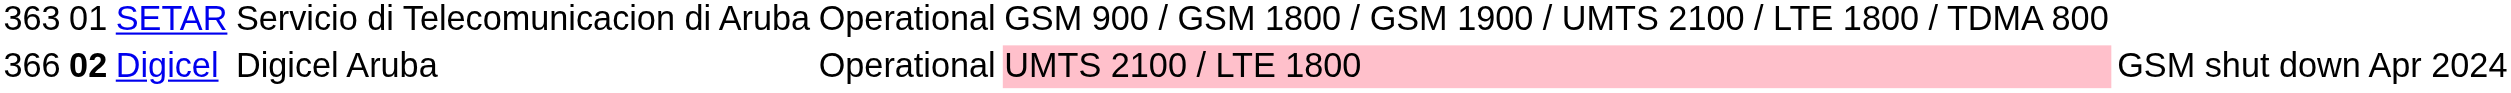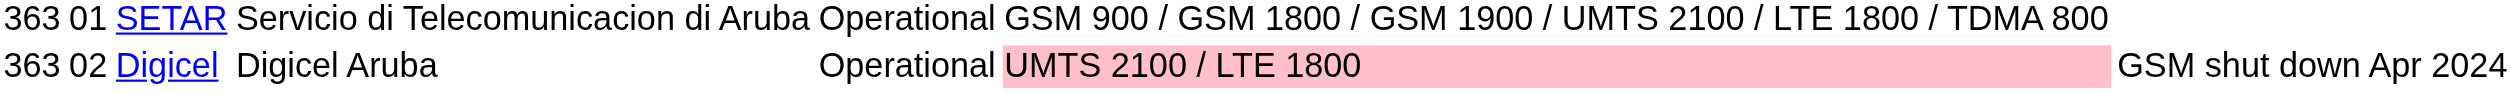Digicel | column 1: 366 -> 363
Digicel | column 2: bold -> normal
